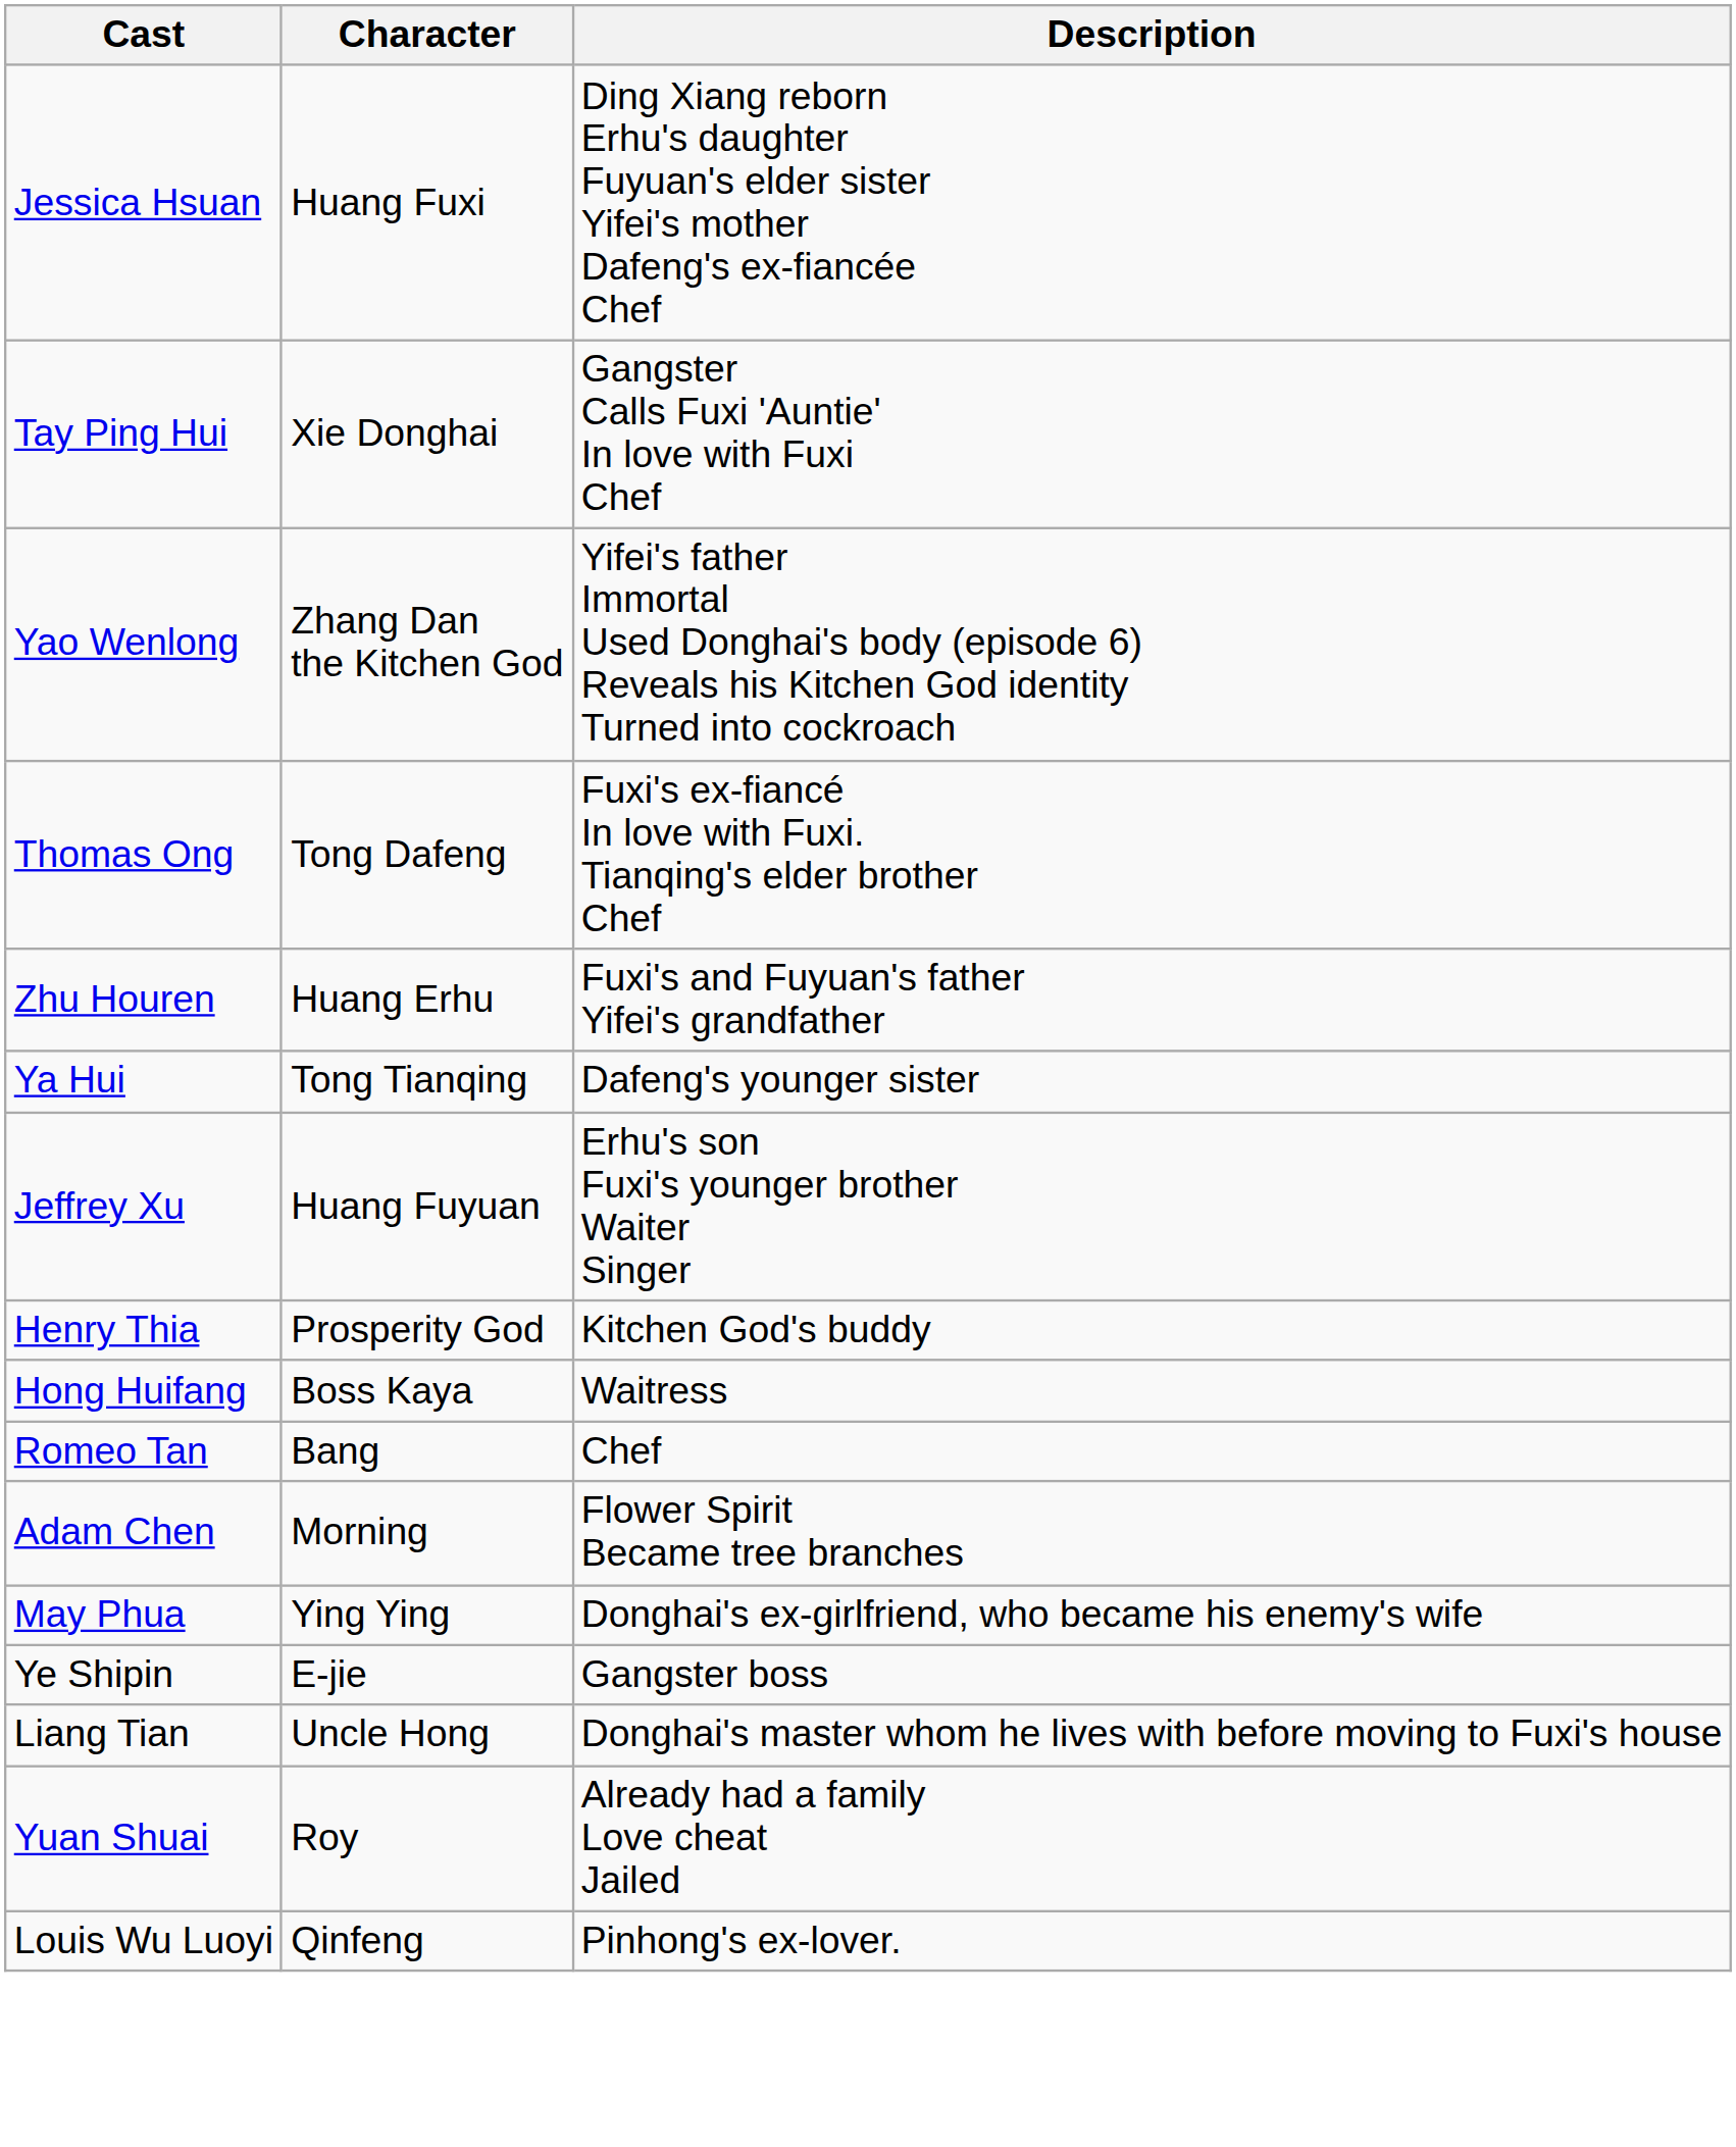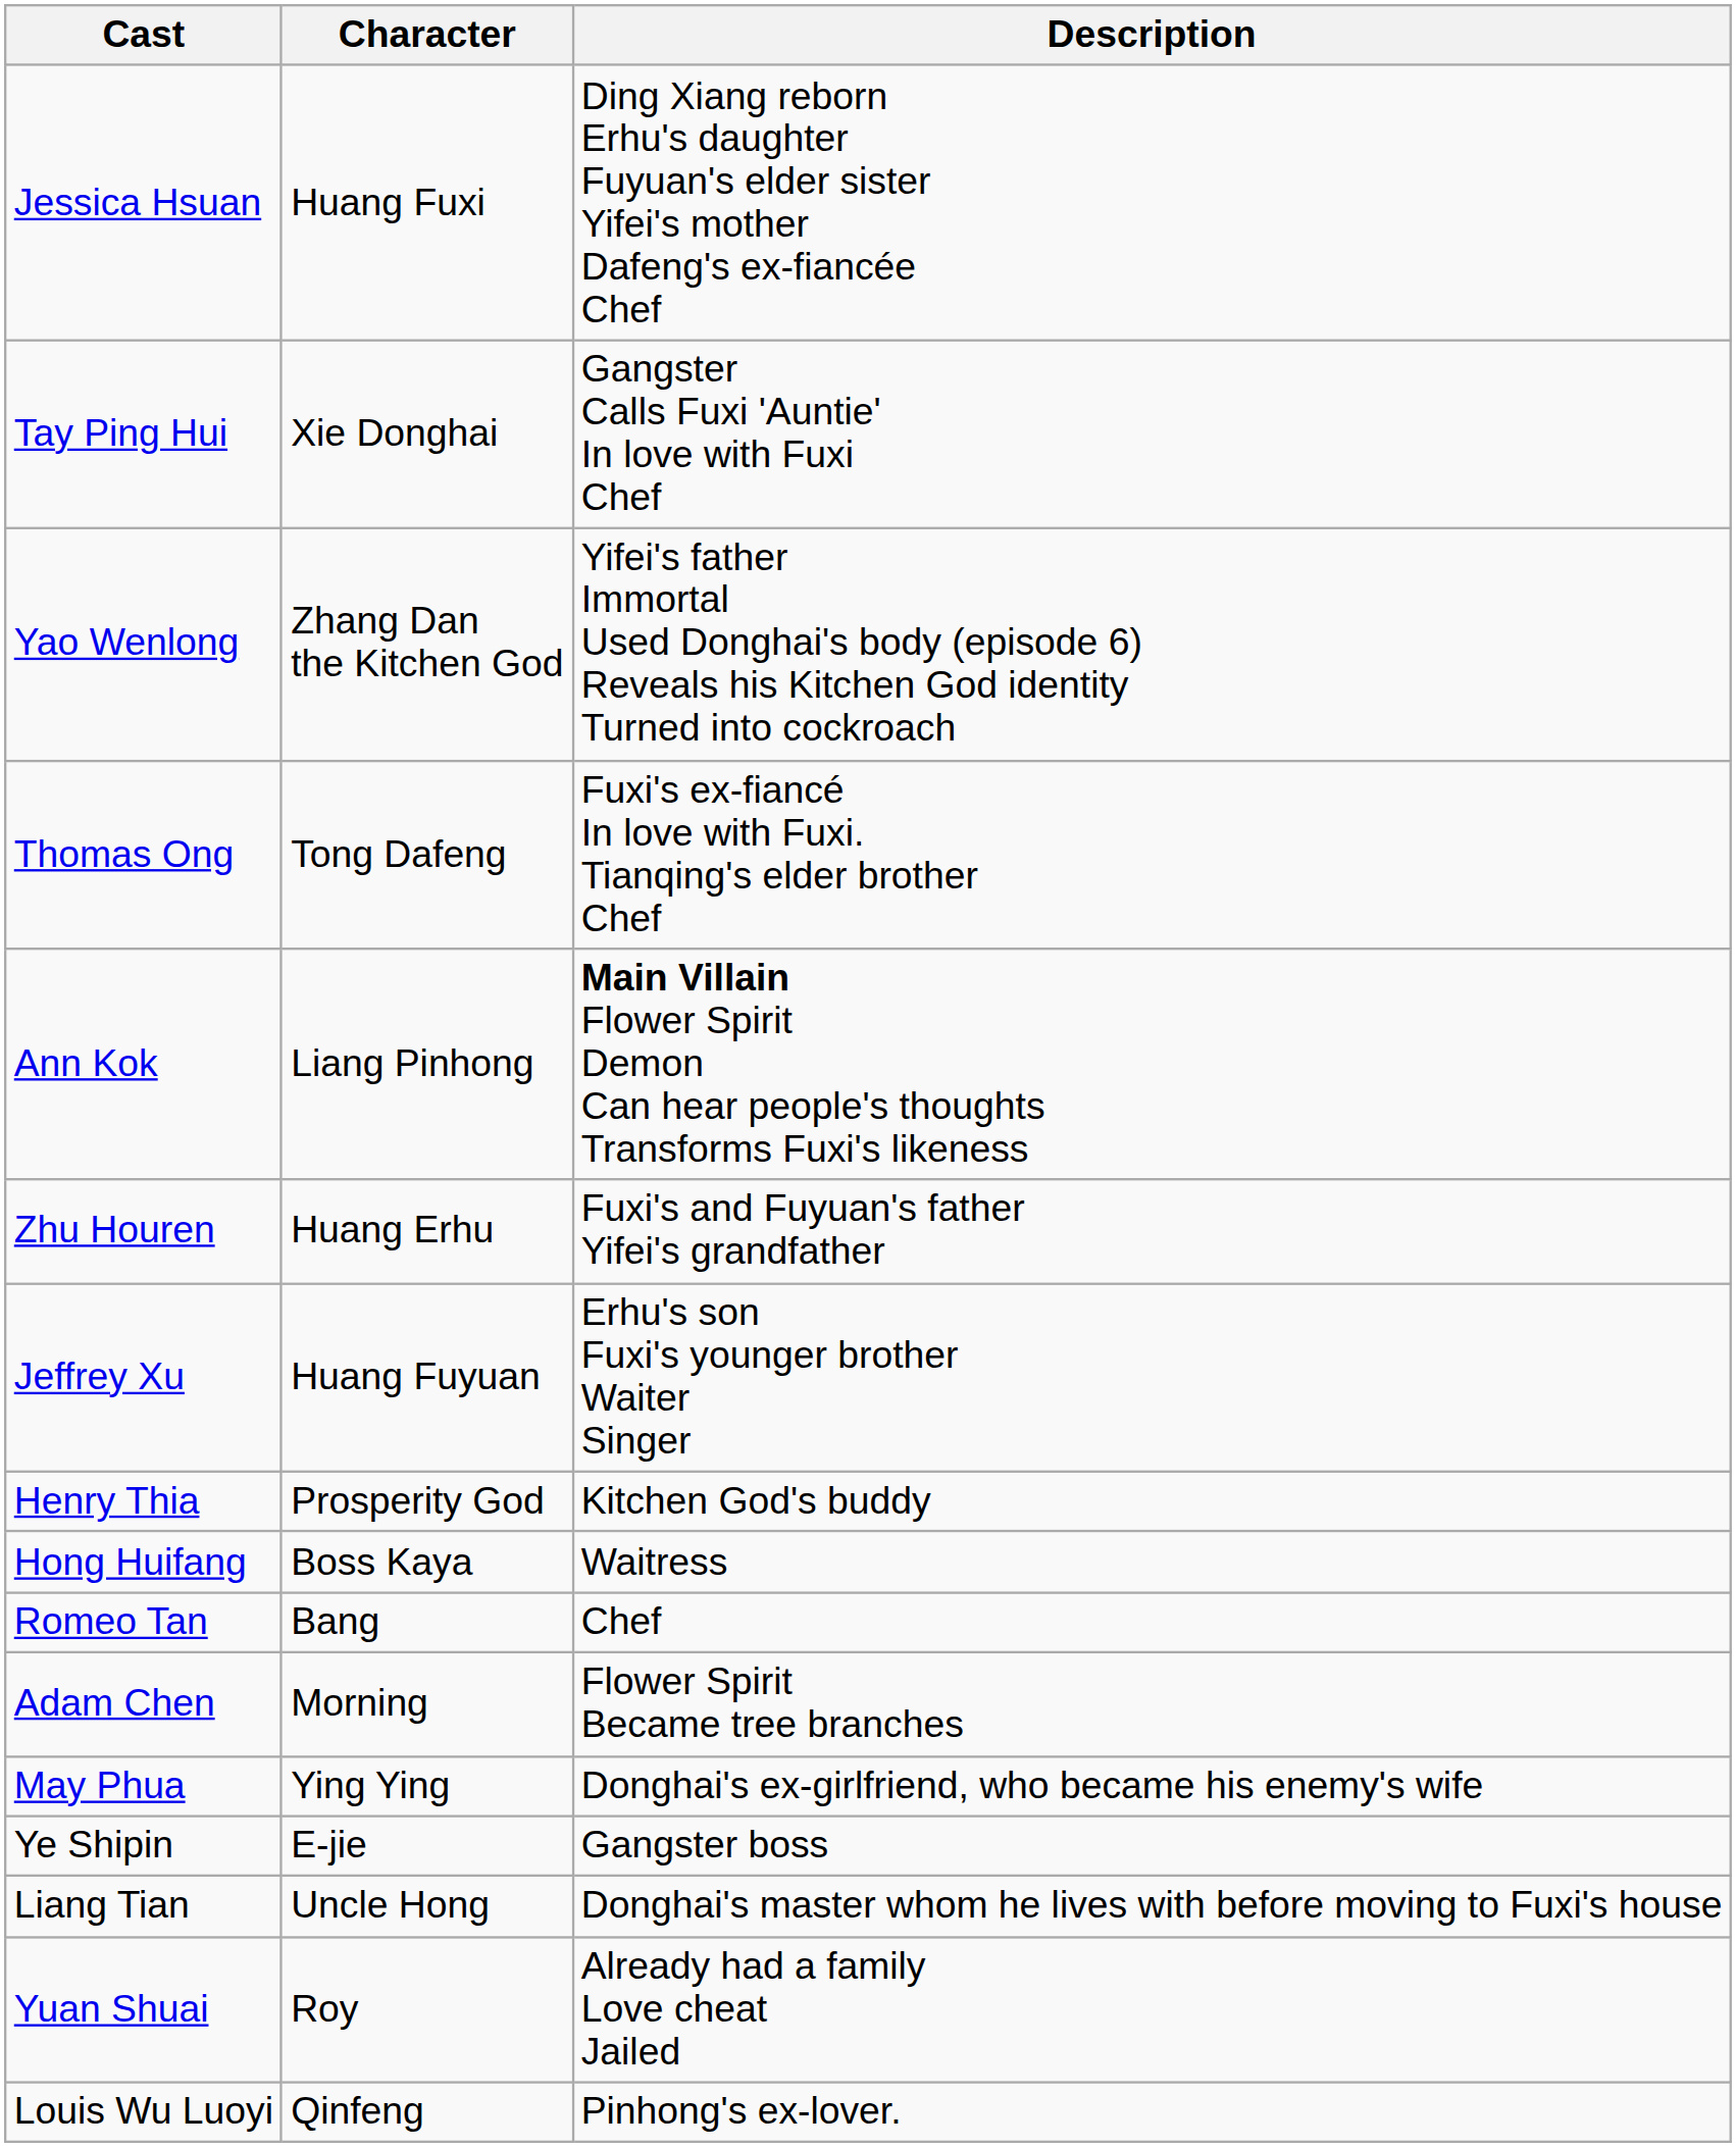+ row: Ann Kok | Liang Pinhong | Main Villain Flower Spirit Demon Can hear people's thoughts Transforms Fuxi's likeness
- row: Ya Hui | Tong Tianqing | Dafeng's younger sister
